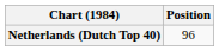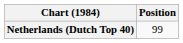Netherlands (Dutch Top 40) | Position: 96 -> 99
